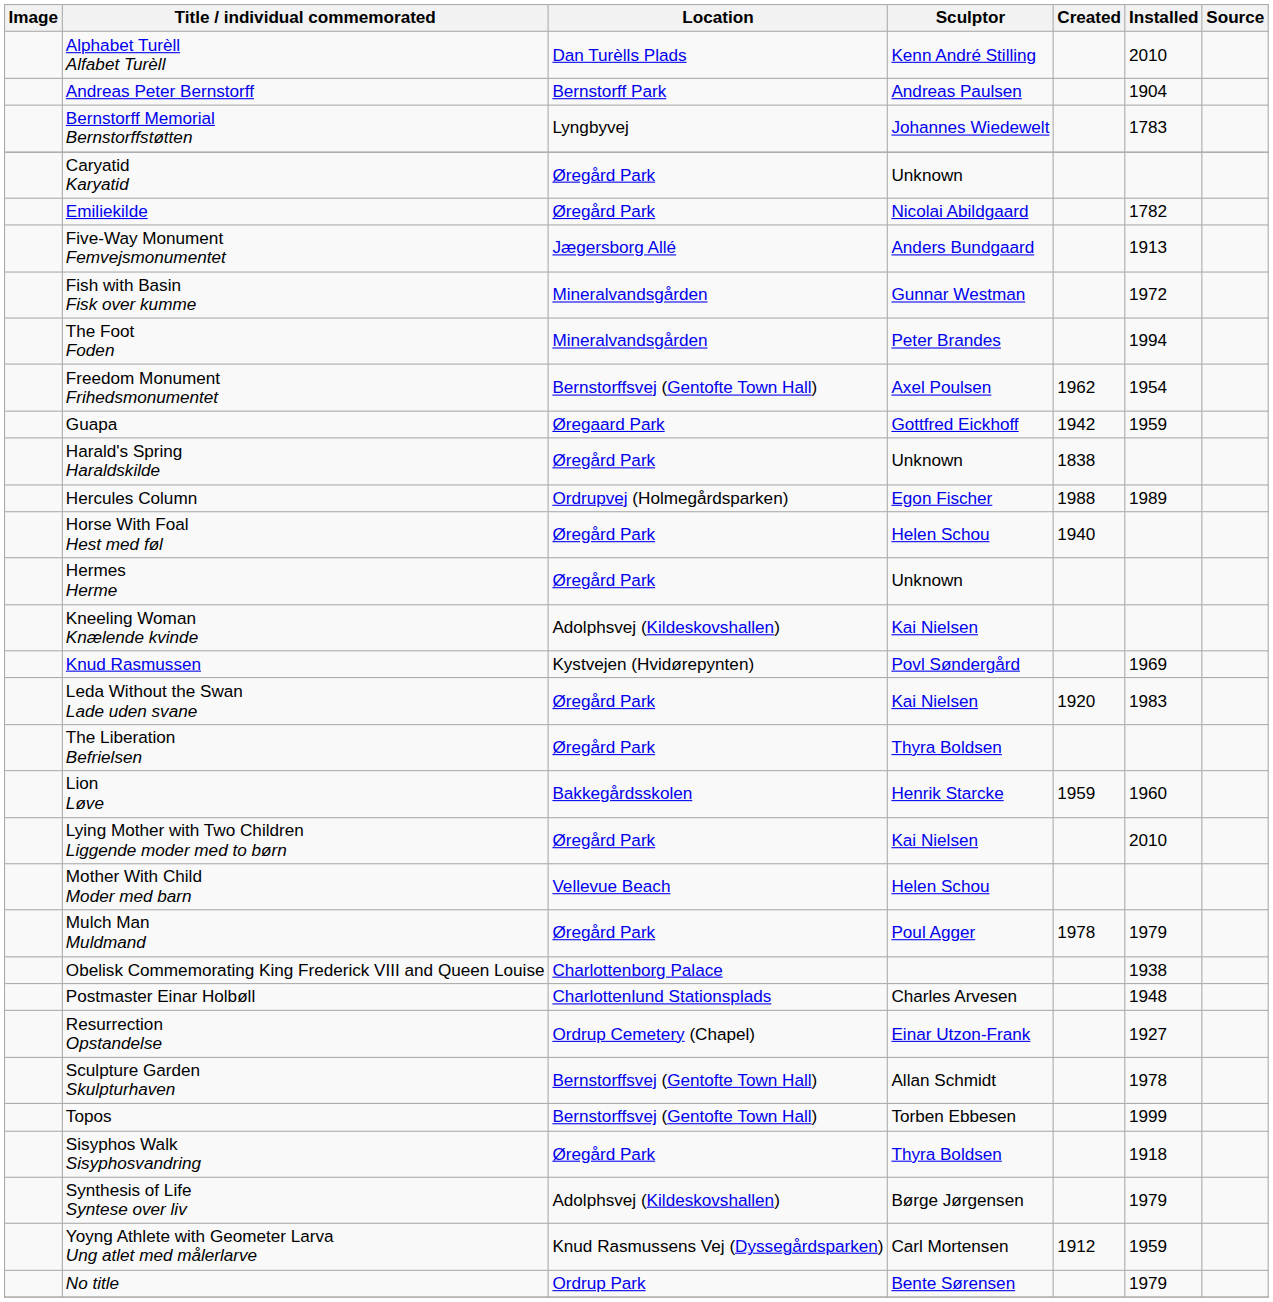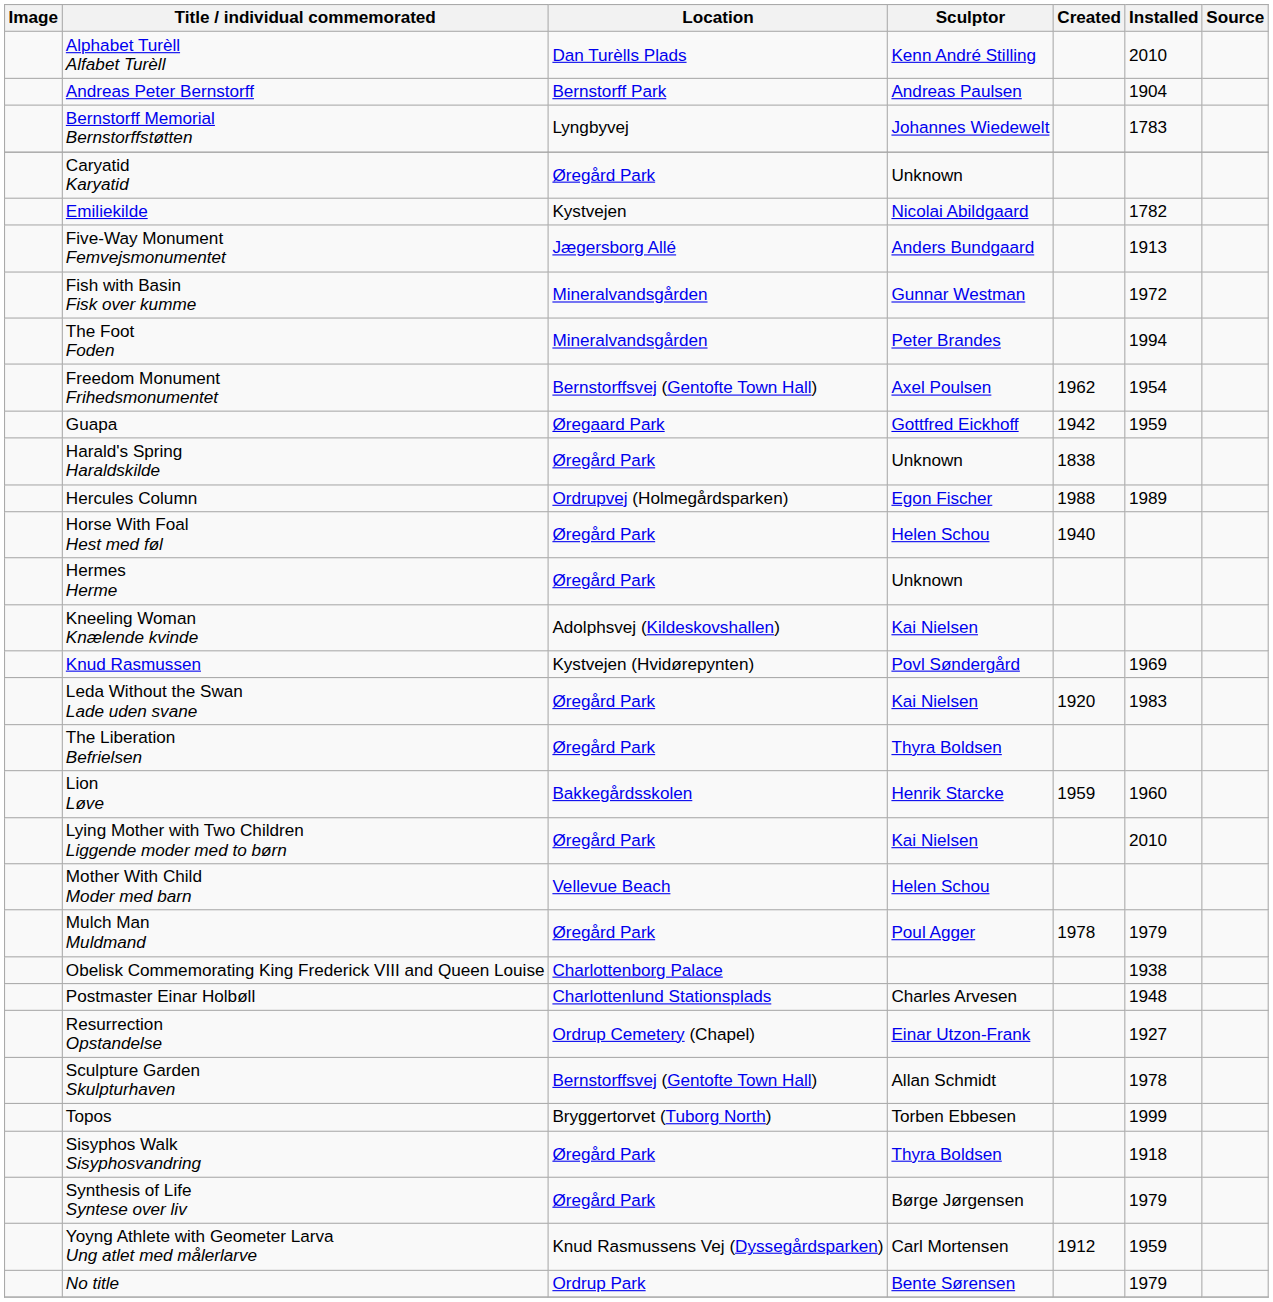Emiliekilde | Location: Øregård Park -> Kystvejen
Topos | Location: Bernstorffsvej (Gentofte Town Hall) -> Bryggertorvet (Tuborg North)
Synthesis of Life Syntese over liv | Location: Adolphsvej (Kildeskovshallen) -> Øregård Park
